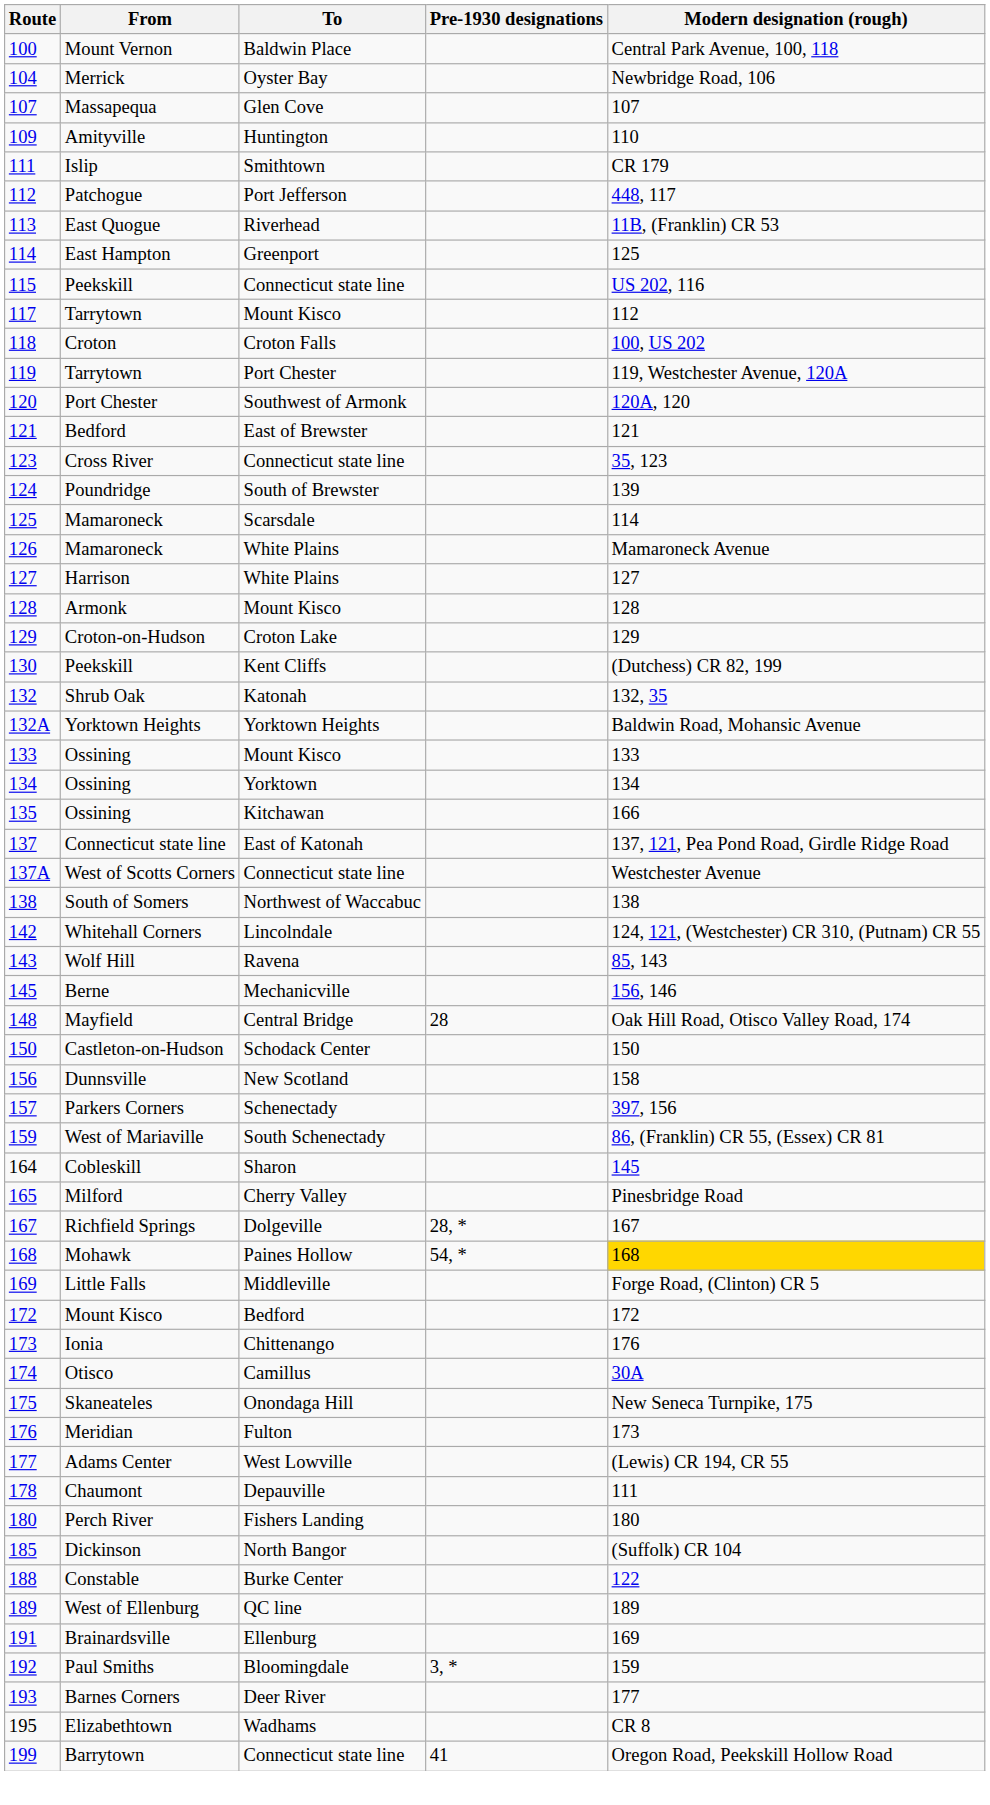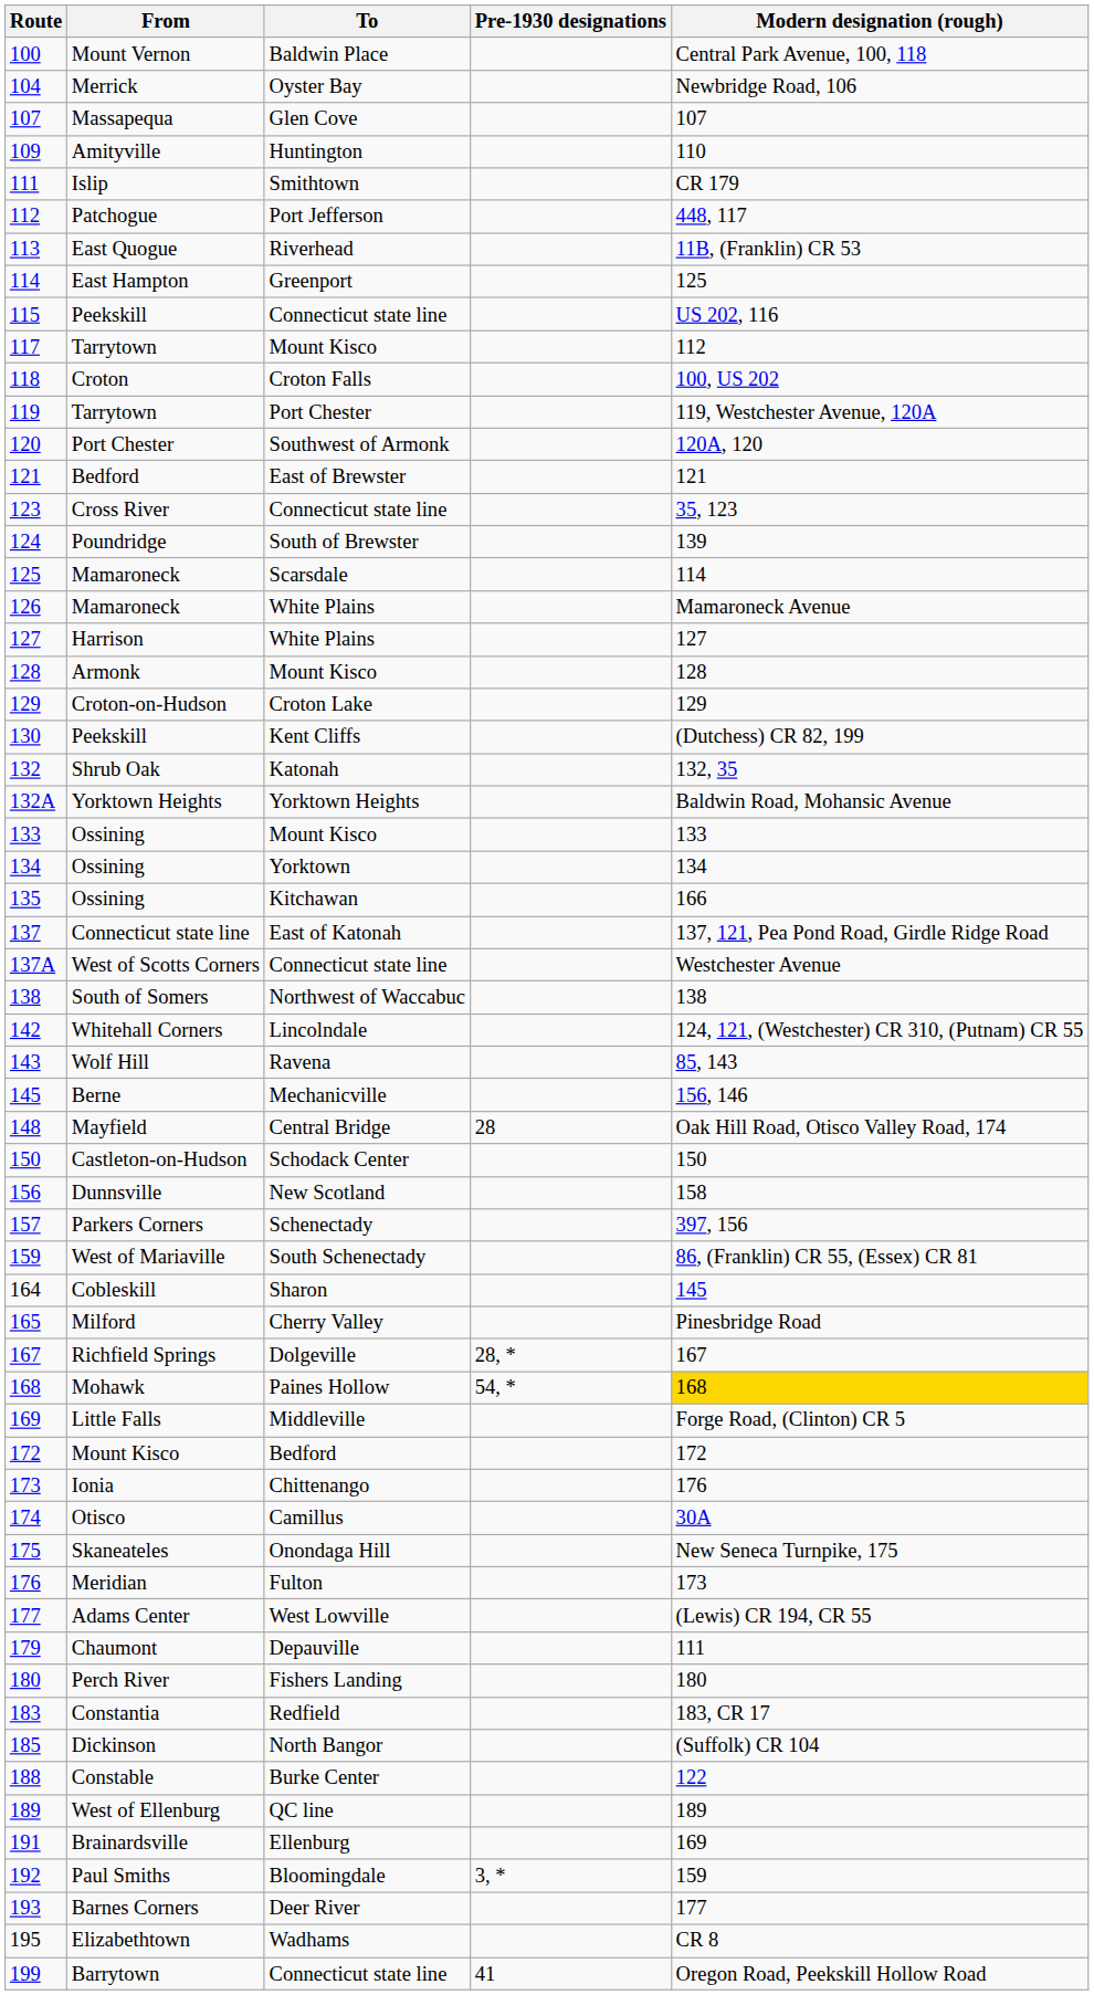Chaumont | Route: 178 -> 179
+ row: 183 | Constantia | Redfield | 183, CR 17
